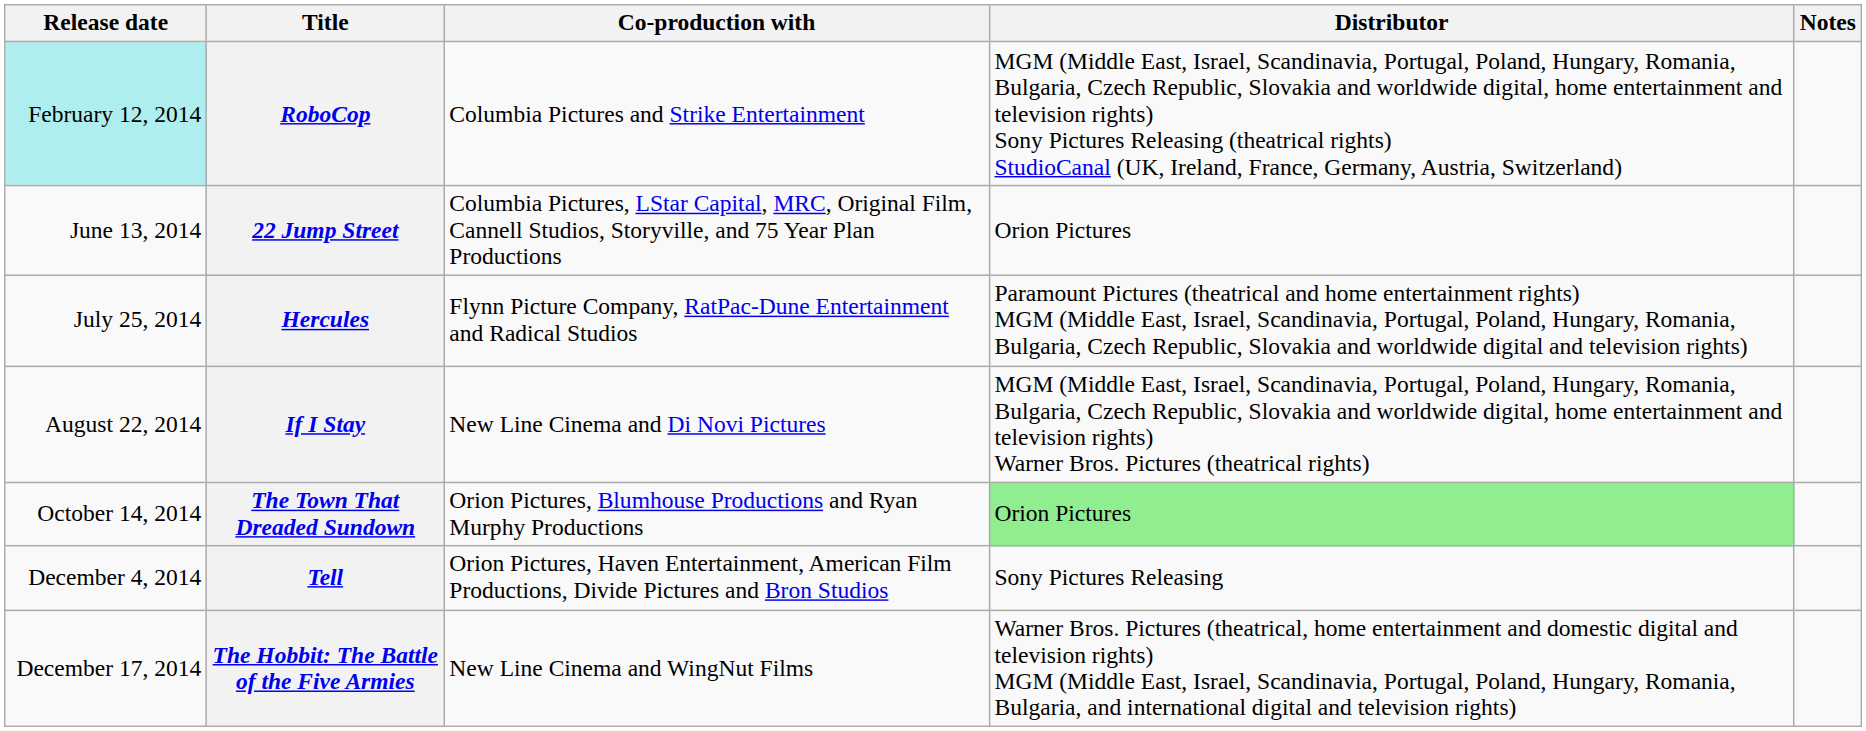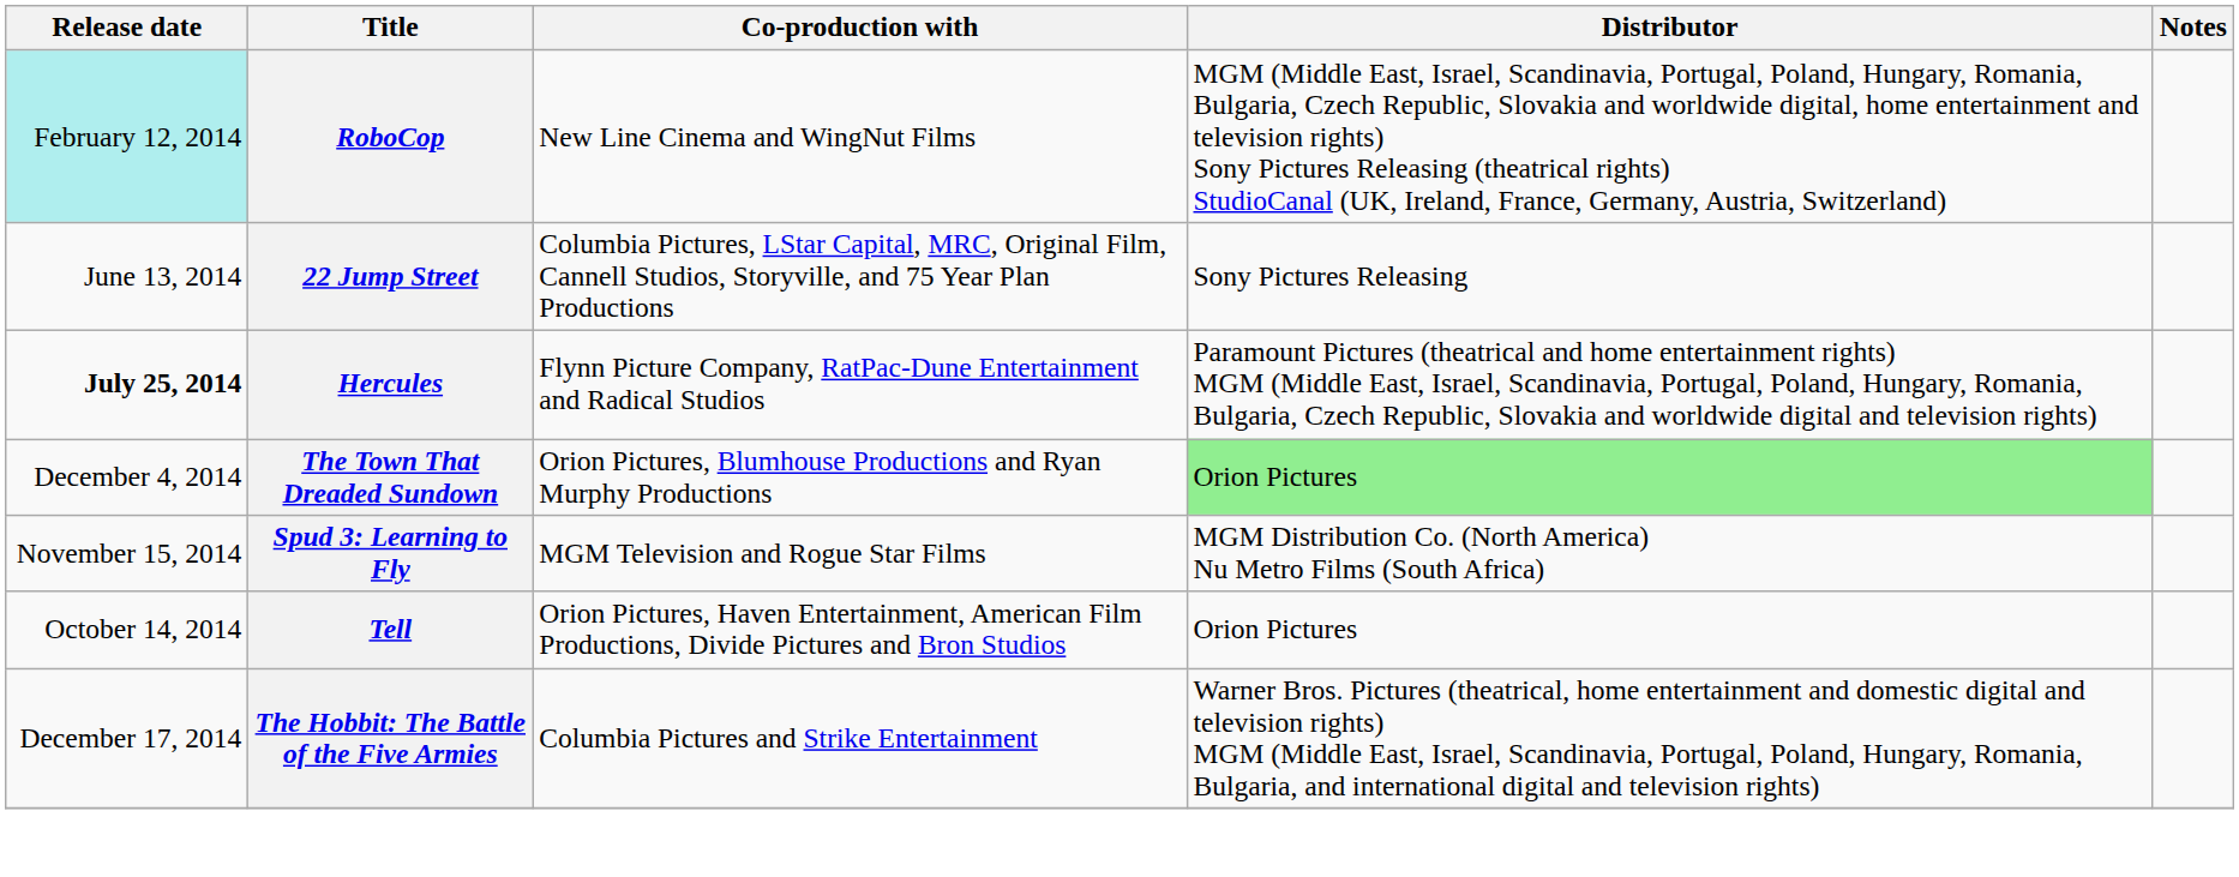RoboCop | Co-production with: Columbia Pictures and Strike Entertainment -> New Line Cinema and WingNut Films
22 Jump Street | Distributor: Orion Pictures -> Sony Pictures Releasing
Hercules | Release date: normal -> bold
- row: August 22, 2014 | If I Stay | New Line Cinema and Di Novi Pictures | MGM (Middle East, Israel, Scandinavia, Portugal, Poland, Hungary, Romania, Bulgaria, Czech Republic, Slovakia and worldwide digital, home entertainment and television rights) Warner Bros. Pictures (theatrical rights)
The Town That Dreaded Sundown | Release date: October 14, 2014 -> December 4, 2014
+ row: November 15, 2014 | Spud 3: Learning to Fly | MGM Television and Rogue Star Films | MGM Distribution Co. (North America) Nu Metro Films (South Africa)
Tell | Release date: December 4, 2014 -> October 14, 2014
Tell | Distributor: Sony Pictures Releasing -> Orion Pictures
The Hobbit: The Battle of the Five Armies | Co-production with: New Line Cinema and WingNut Films -> Columbia Pictures and Strike Entertainment
